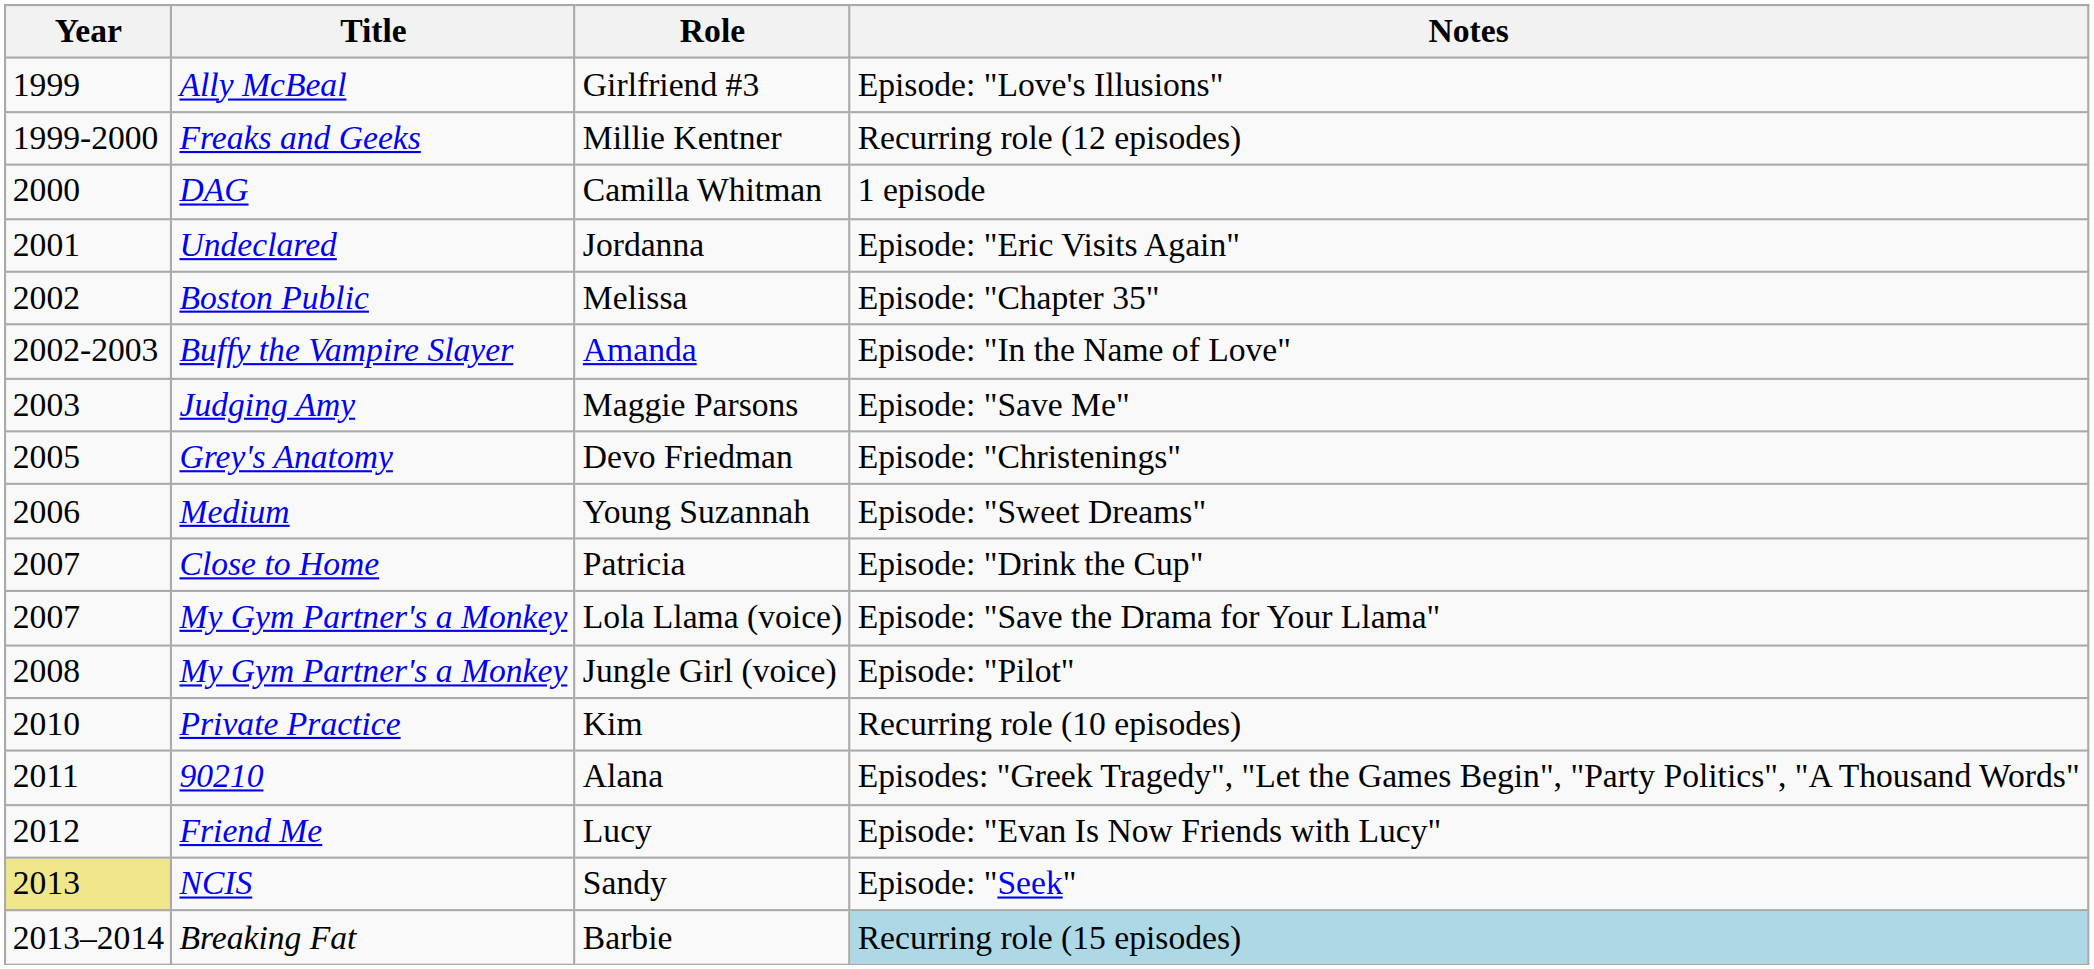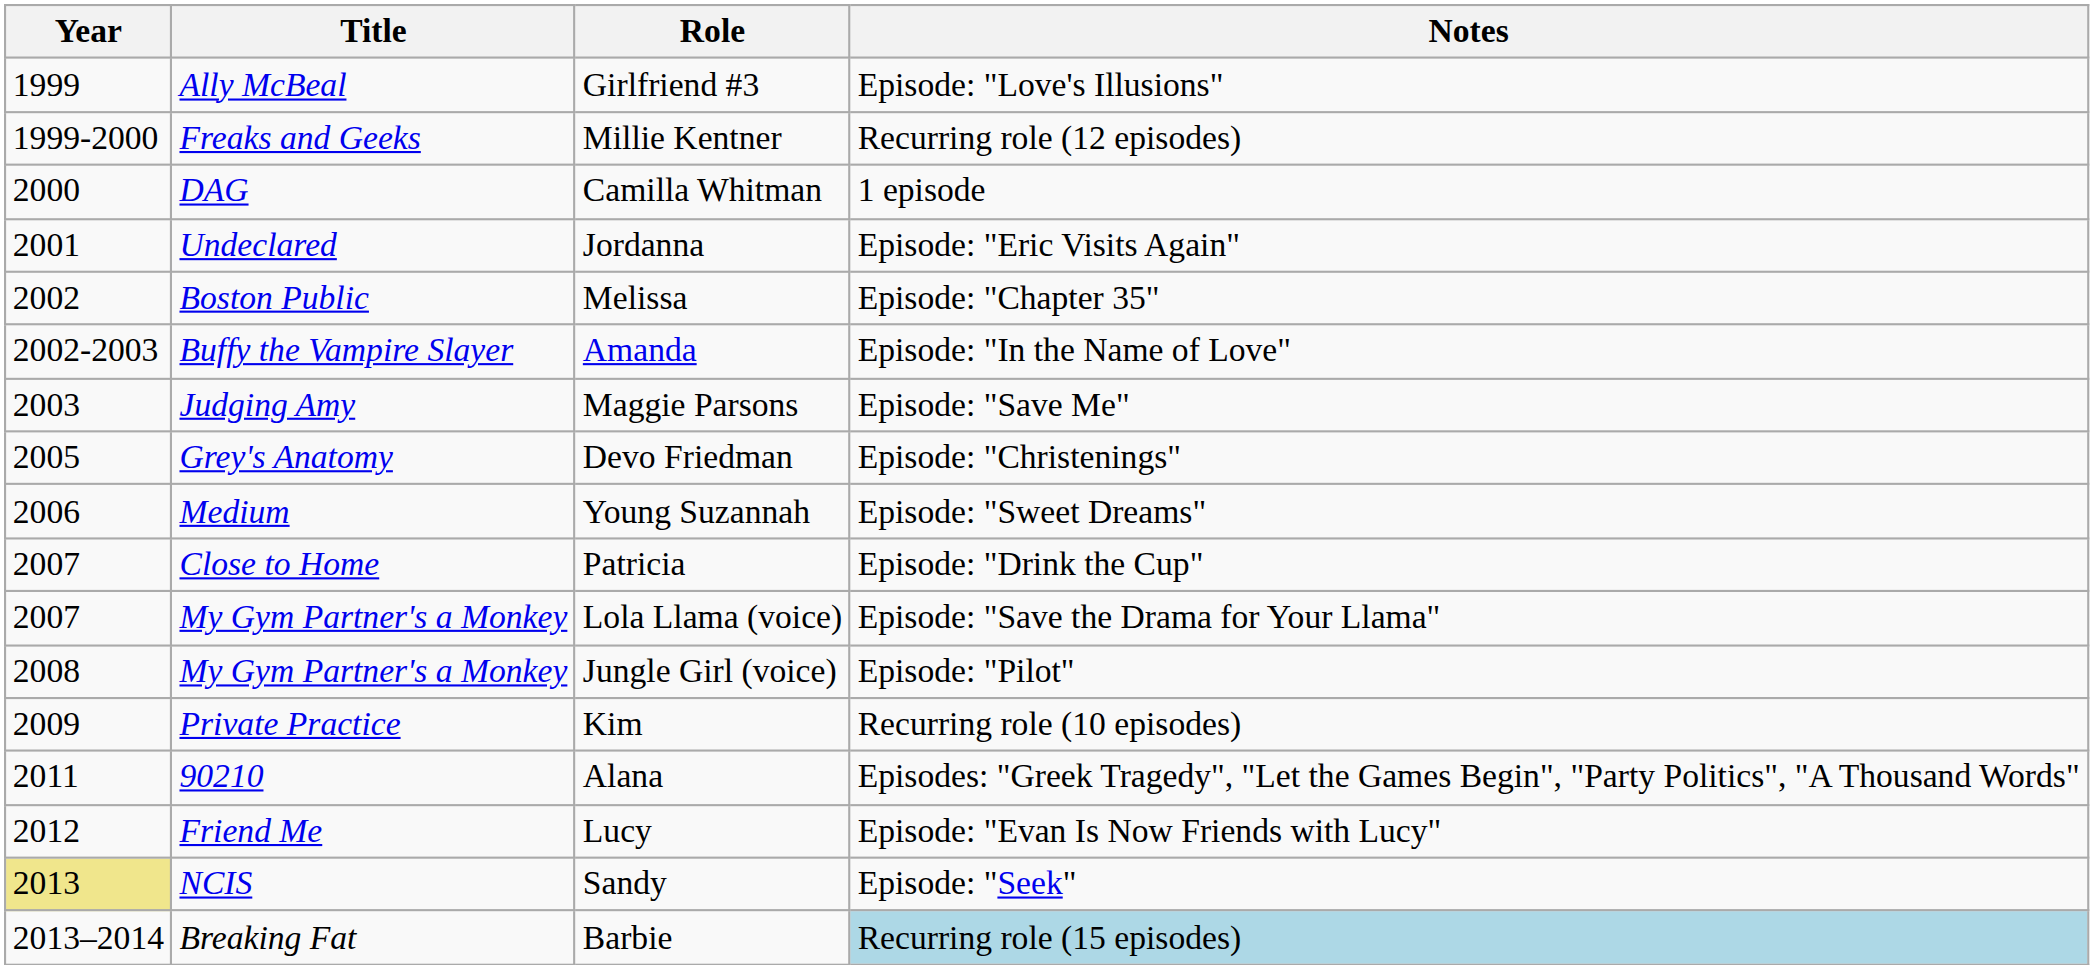Kim | Year: 2010 -> 2009
